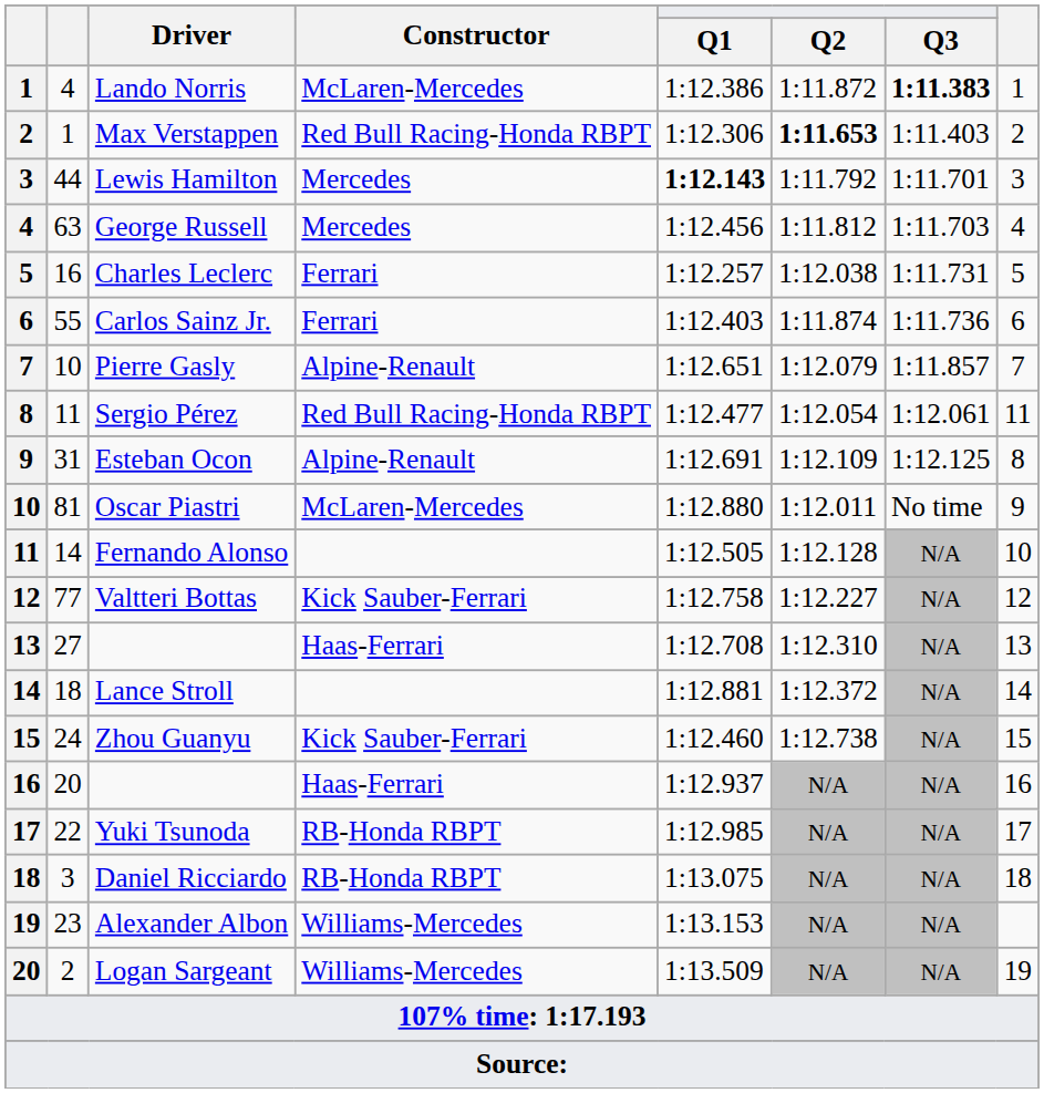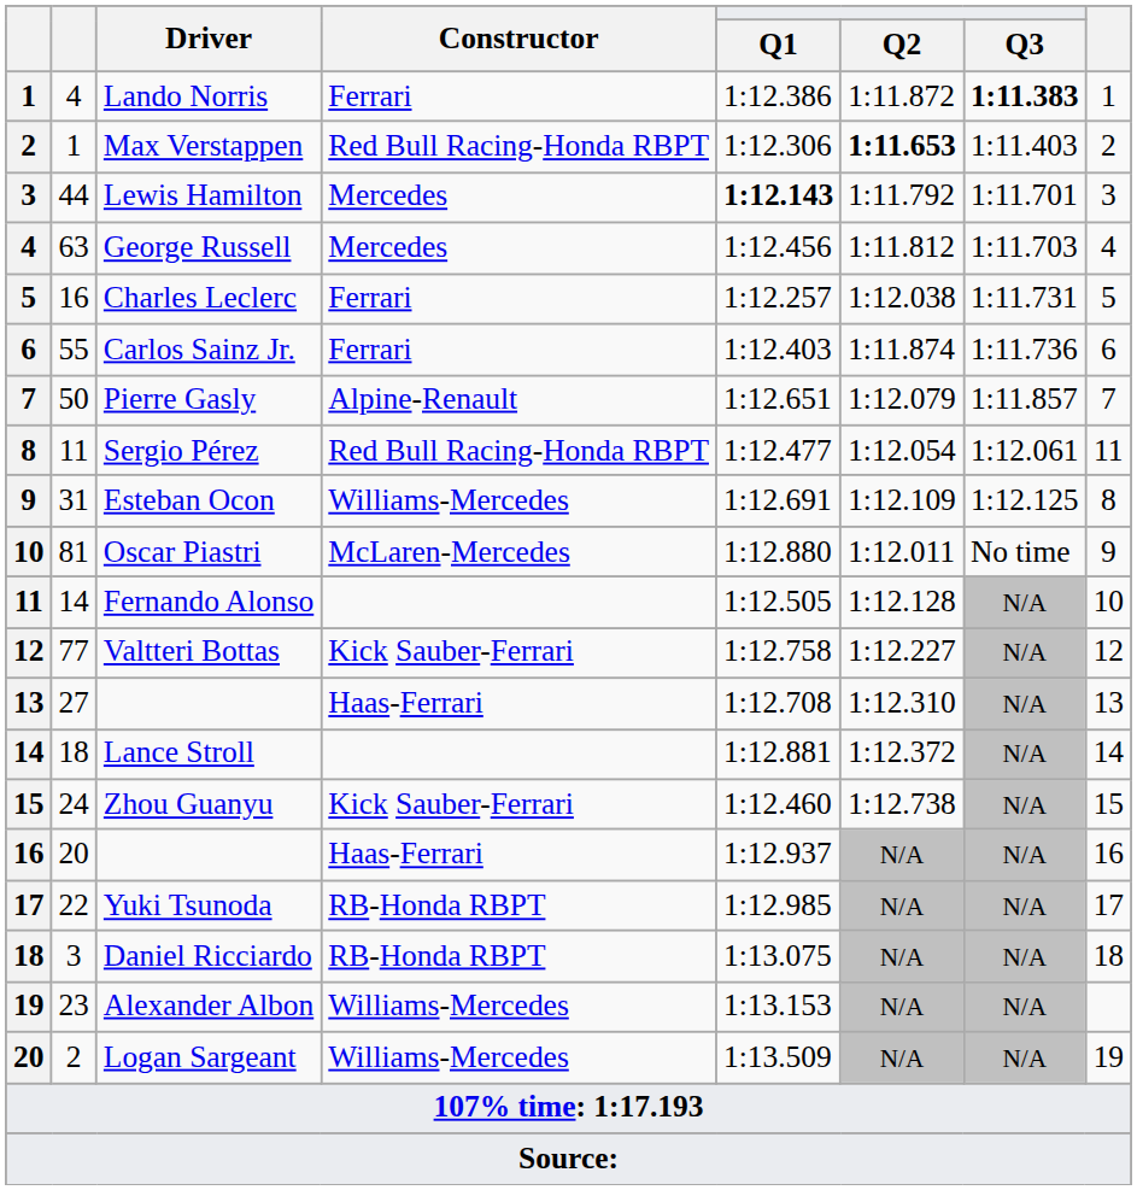Lando Norris | Constructor: McLaren-Mercedes -> Ferrari
Pierre Gasly | column 2: 10 -> 50
Esteban Ocon | Constructor: Alpine-Renault -> Williams-Mercedes
